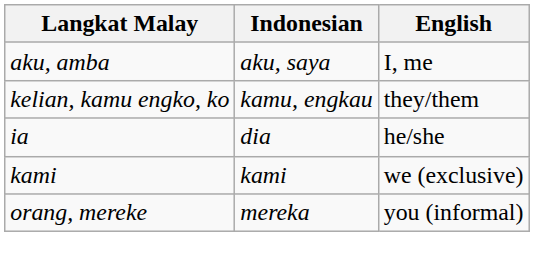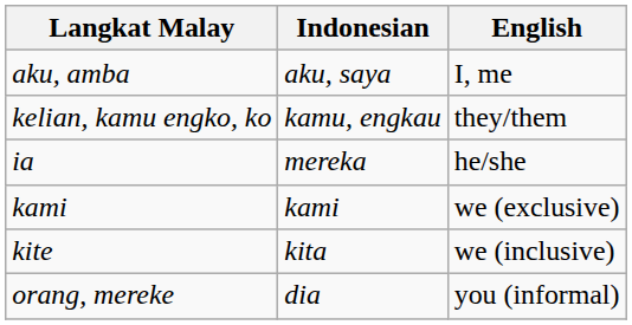ia | Indonesian: dia -> mereka
+ row: kite | kita | we (inclusive)
orang, mereke | Indonesian: mereka -> dia
